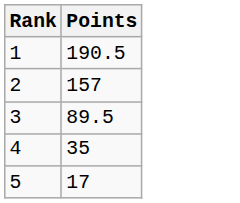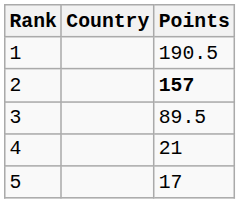+ column: Country
2 | Points: normal -> bold
4 | Points: 35 -> 21
